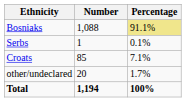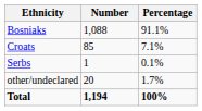Bosniaks | Percentage: khaki background -> no background
rows swapped: Croats <-> Serbs
